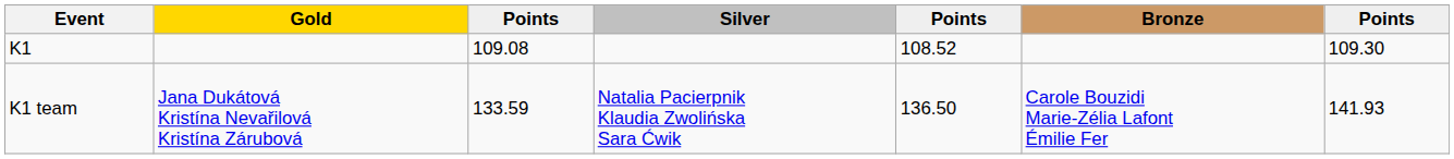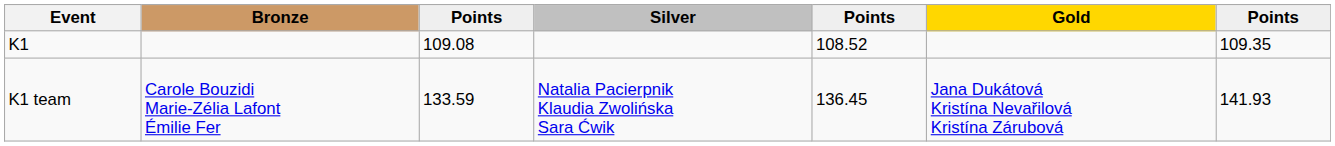columns swapped: Gold <-> Bronze
K1 | column 7: 109.30 -> 109.35
K1 team | column 5: 136.50 -> 136.45
